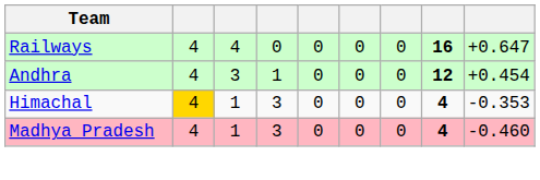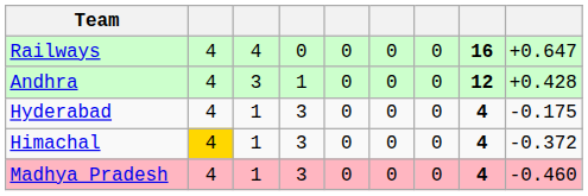Andhra | column 9: +0.454 -> +0.428
+ row: Hyderabad | 4 | 1 | 3 | 0 | 0 | 0 | 4 | -0.175
Himachal | column 9: -0.353 -> -0.372
